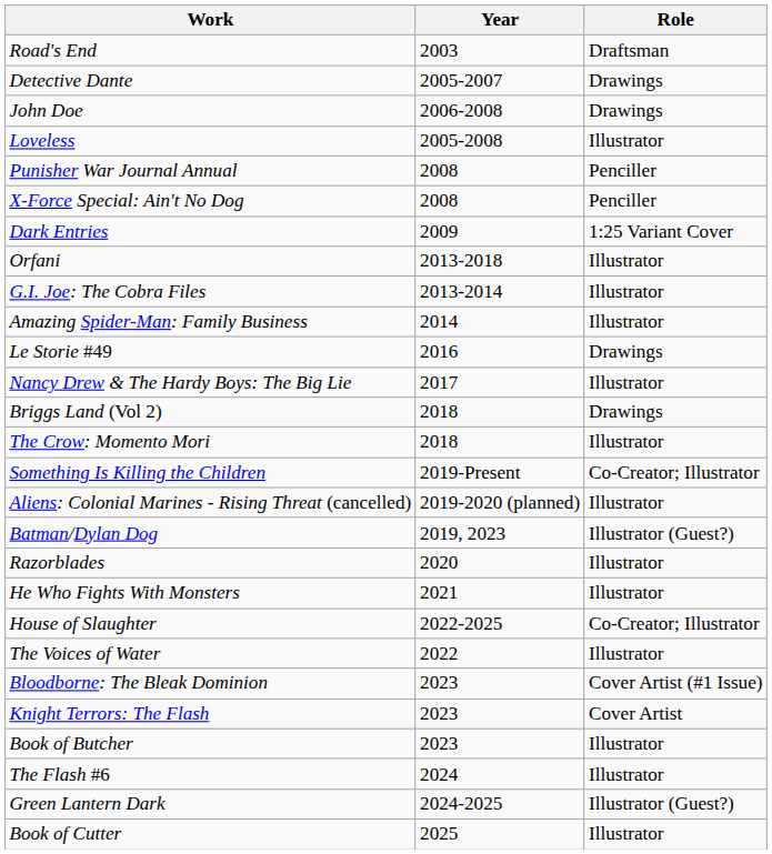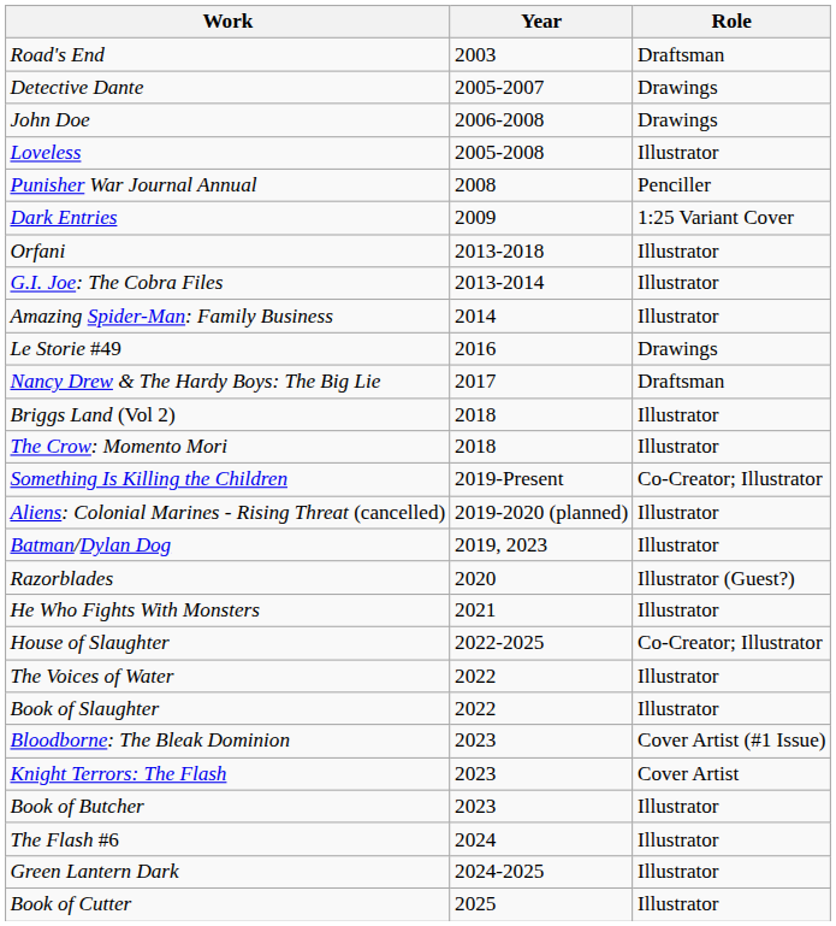- row: X-Force Special: Ain't No Dog | 2008 | Penciller
Nancy Drew & The Hardy Boys: The Big Lie | Role: Illustrator -> Draftsman
Briggs Land (Vol 2) | Role: Drawings -> Illustrator
Batman/Dylan Dog | Role: Illustrator (Guest?) -> Illustrator
Razorblades | Role: Illustrator -> Illustrator (Guest?)
+ row: Book of Slaughter | 2022 | Illustrator
Green Lantern Dark | Role: Illustrator (Guest?) -> Illustrator
